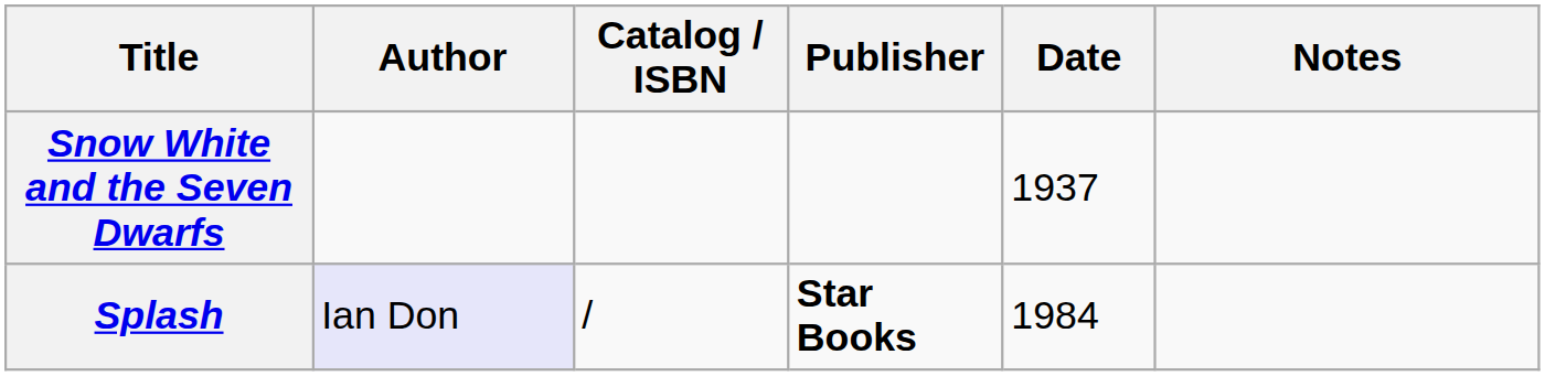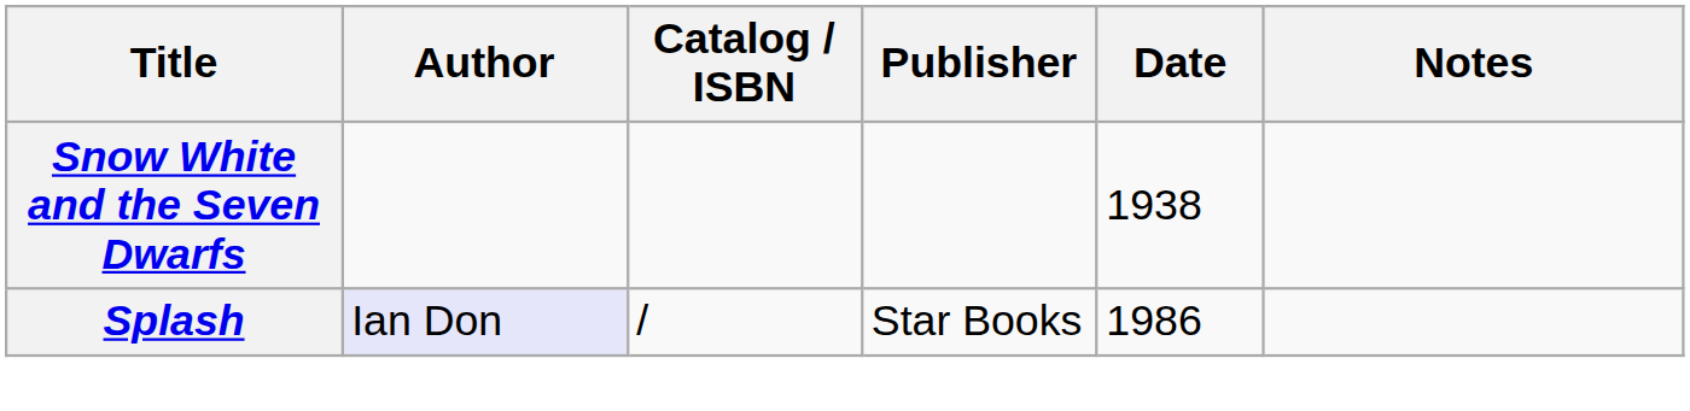Snow White and the Seven Dwarfs | Date: 1937 -> 1938
Splash | Publisher: bold -> normal
Splash | Date: 1984 -> 1986
